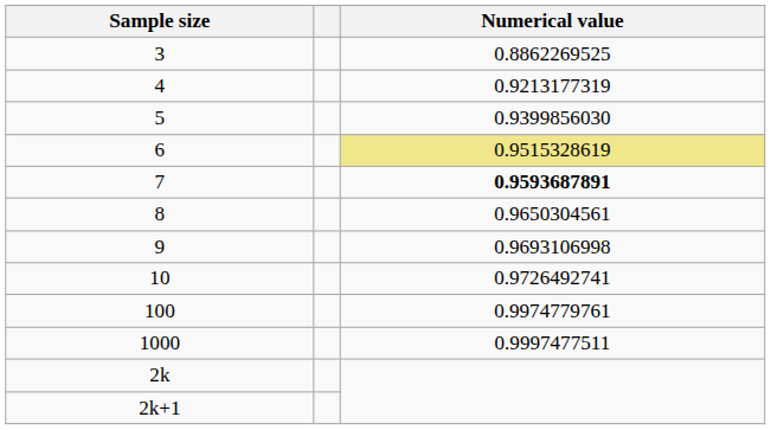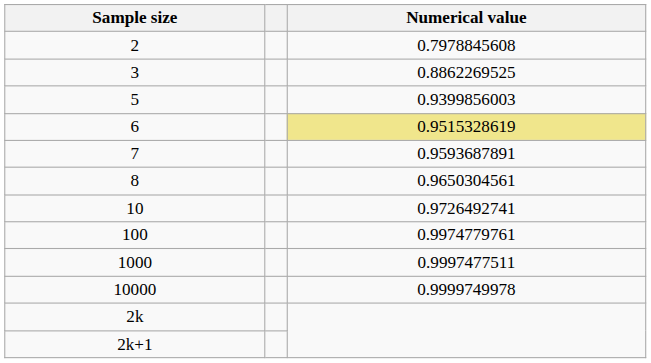+ row: 2 | 0.7978845608
- row: 4 | 0.9213177319
5 | Numerical value: 0.9399856030 -> 0.9399856003
7 | Numerical value: bold -> normal
- row: 9 | 0.9693106998
+ row: 10000 | 0.9999749978
